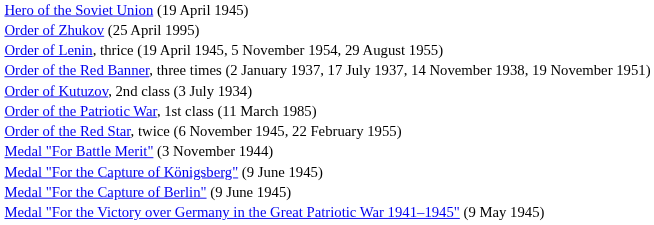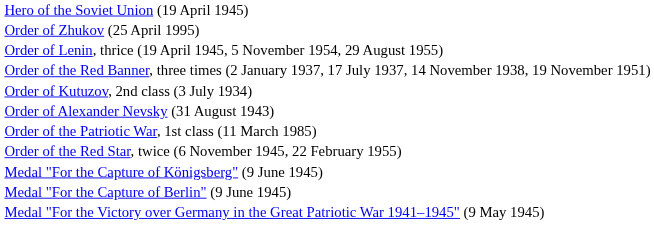+ row: Order of Alexander Nevsky (31 August 1943)
- row: Medal "For Battle Merit" (3 November 1944)
